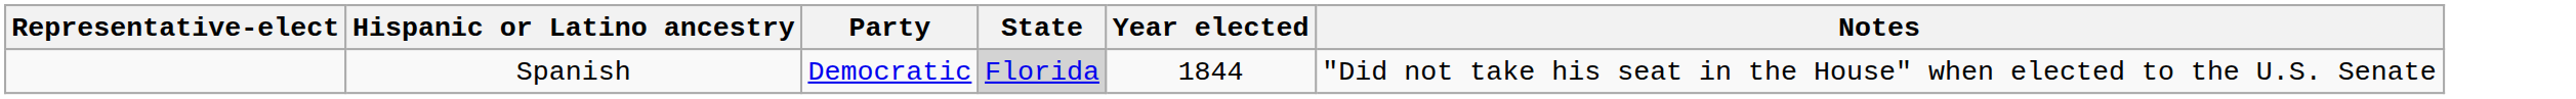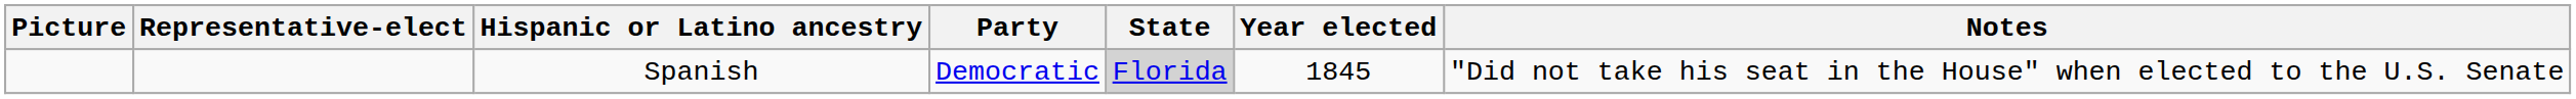+ column: Picture
Spanish | Year elected: 1844 -> 1845
